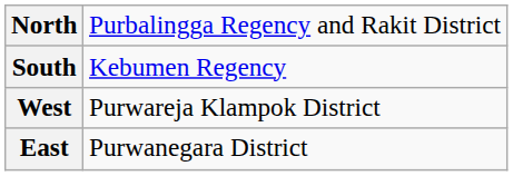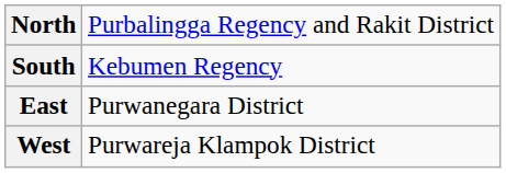rows swapped: West <-> East
